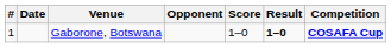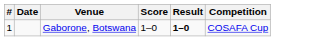- column: Opponent
Gaborone, Botswana | Competition: bold -> normal
